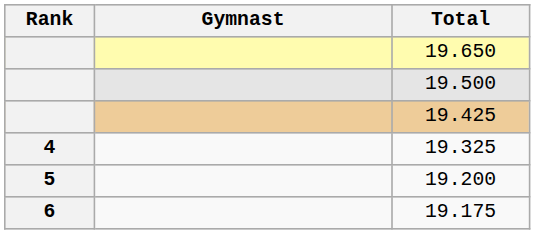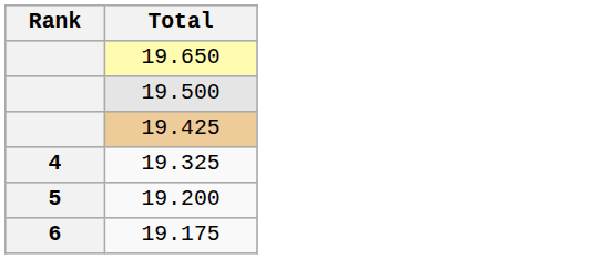- column: Gymnast
